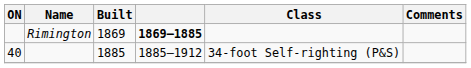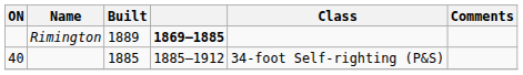Rimington | Built: 1869 -> 1889
